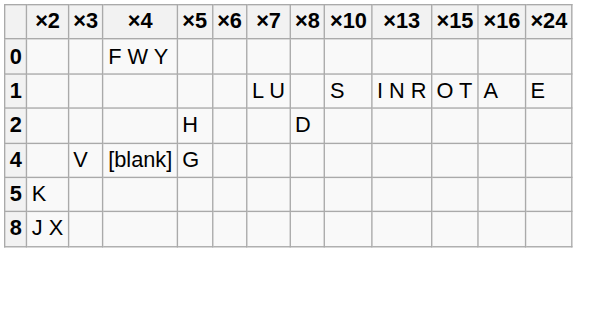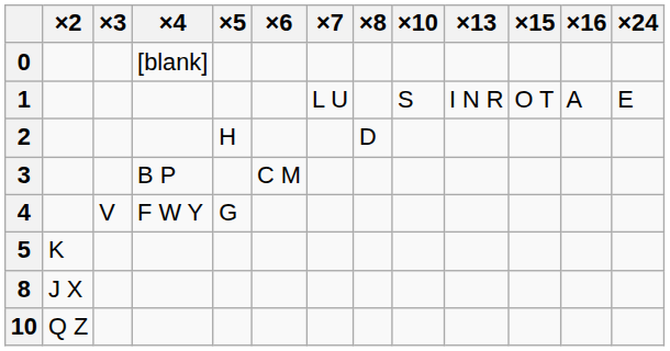0 | ×4: F W Y -> [blank]
+ row: 3 | B P | C M
4 | ×4: [blank] -> F W Y
+ row: 10 | Q Z
